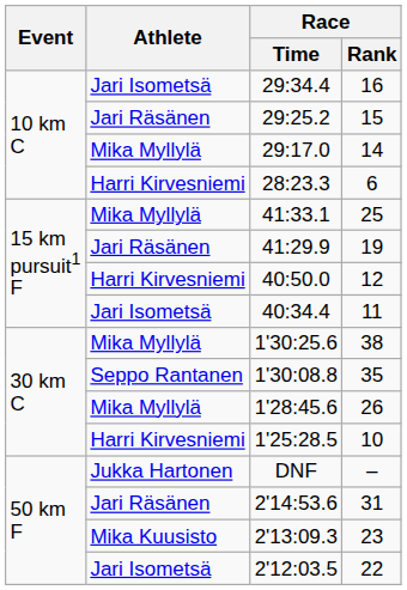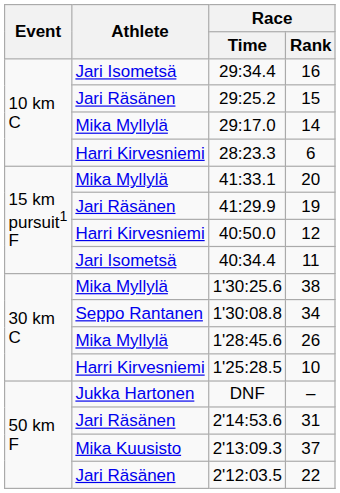41:33.1 | Race / Rank: 25 -> 20
1'30:08.8 | Race / Rank: 35 -> 34
2'13:09.3 | Race / Rank: 23 -> 37
2'12:03.5 | Athlete: Jari Isometsä -> Jari Räsänen
